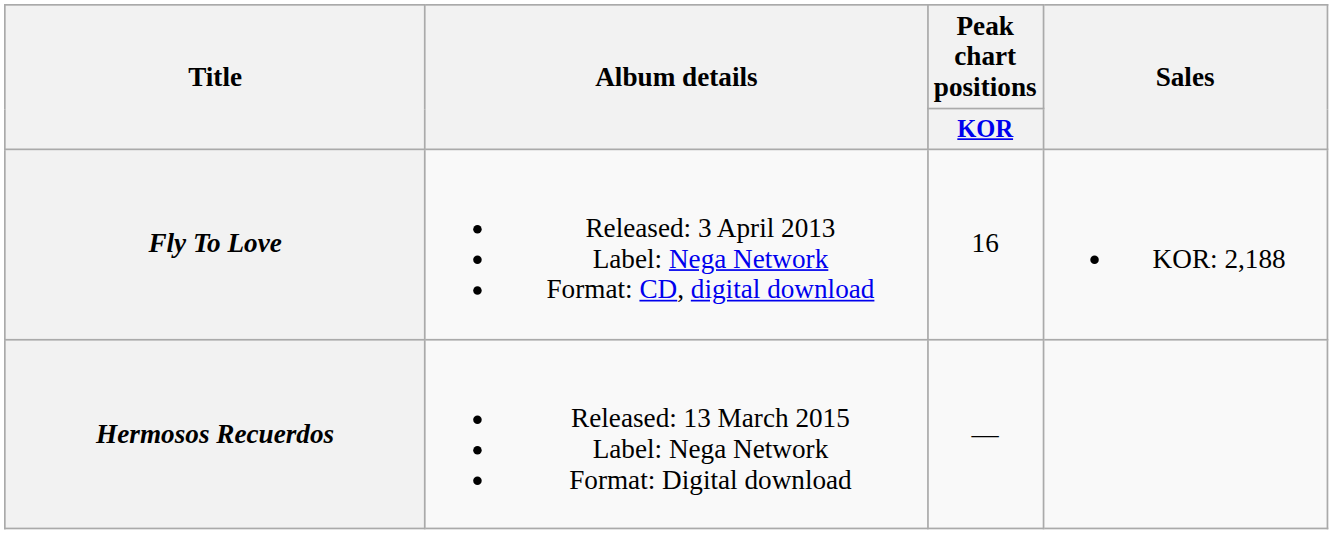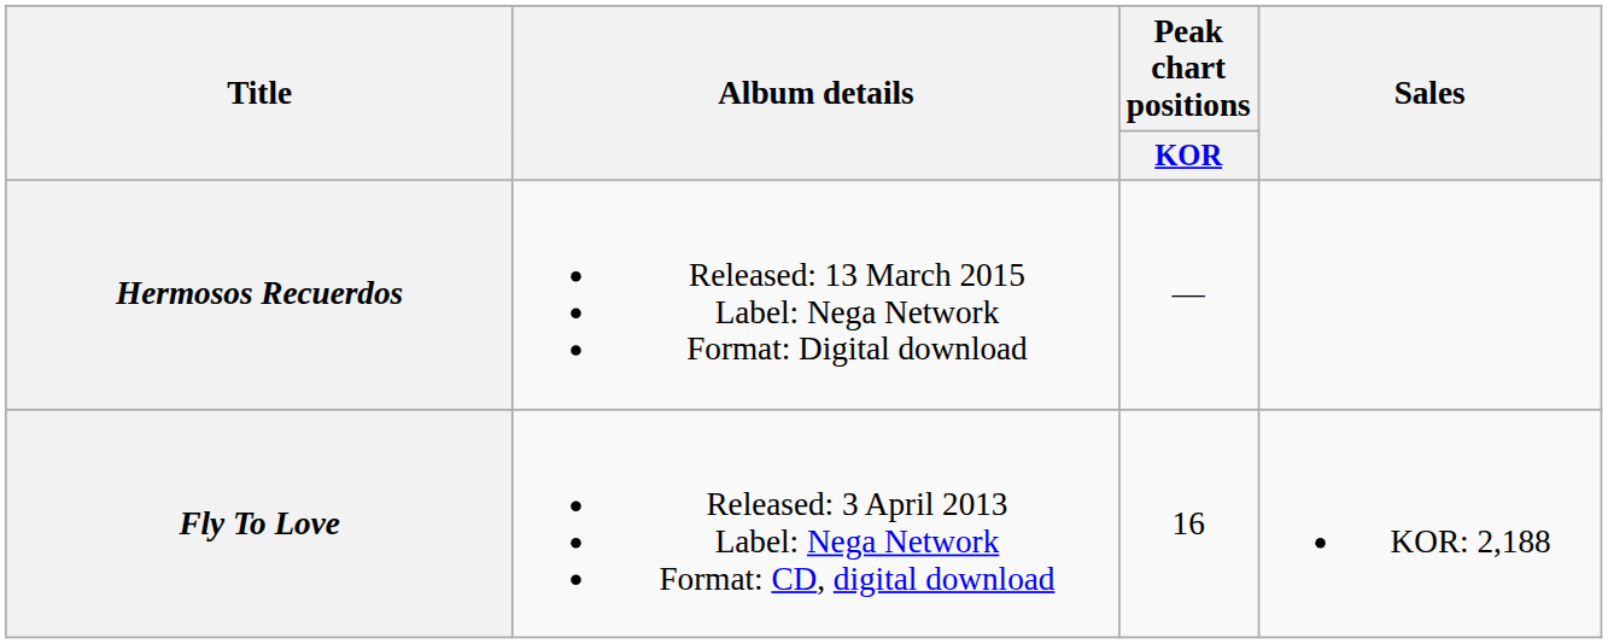rows swapped: Fly To Love <-> Hermosos Recuerdos
